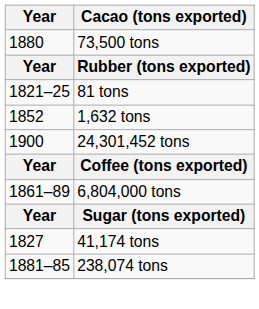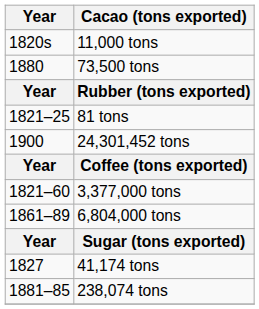+ row: 1820s | 11,000 tons
- row: 1852 | 1,632 tons
+ row: 1821–60 | 3,377,000 tons
